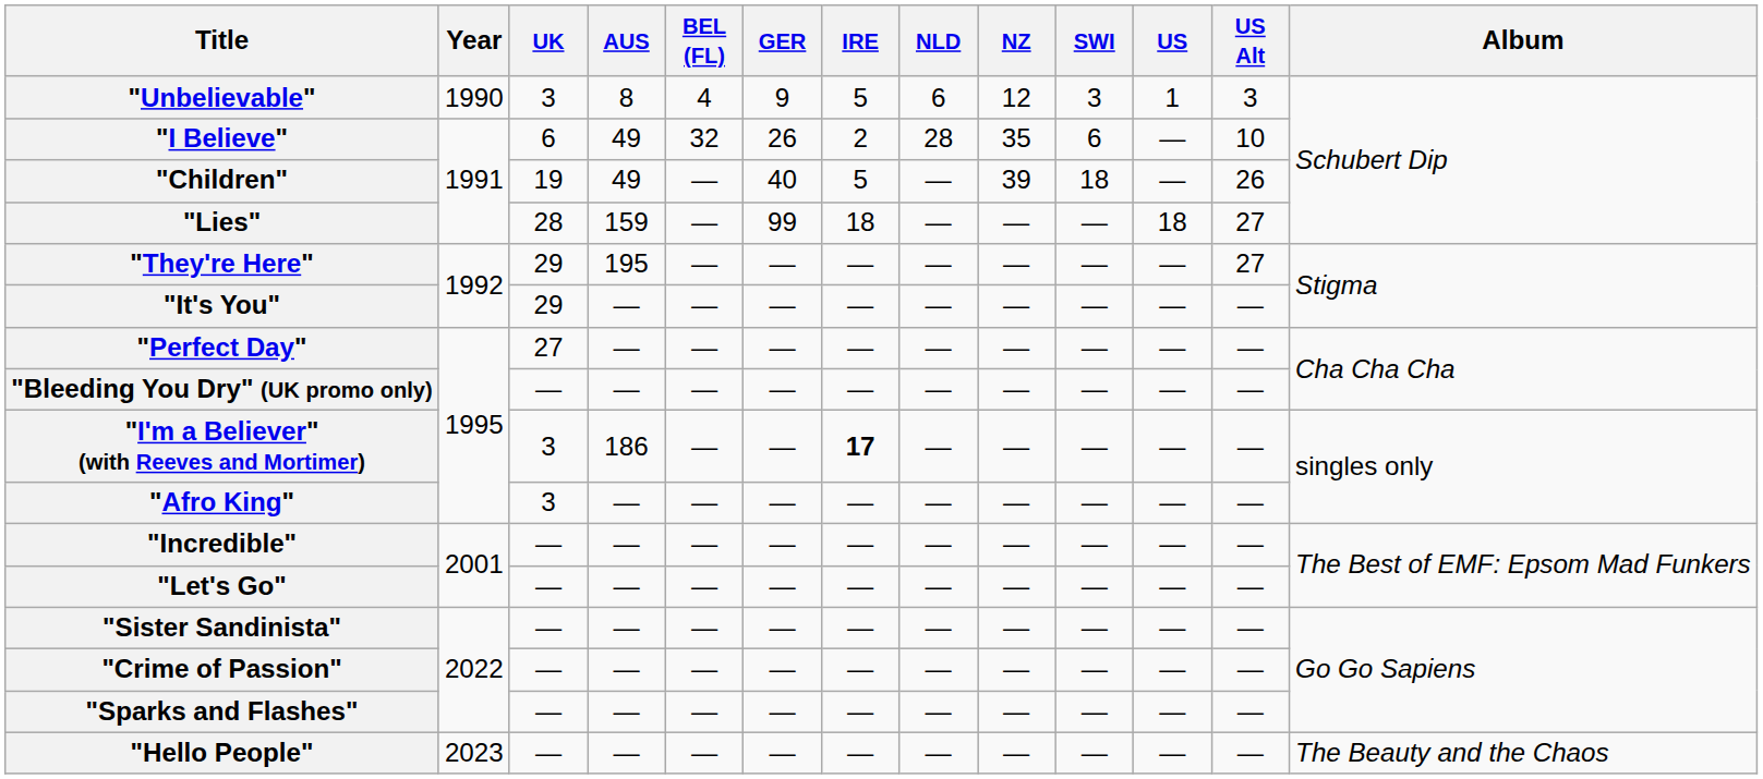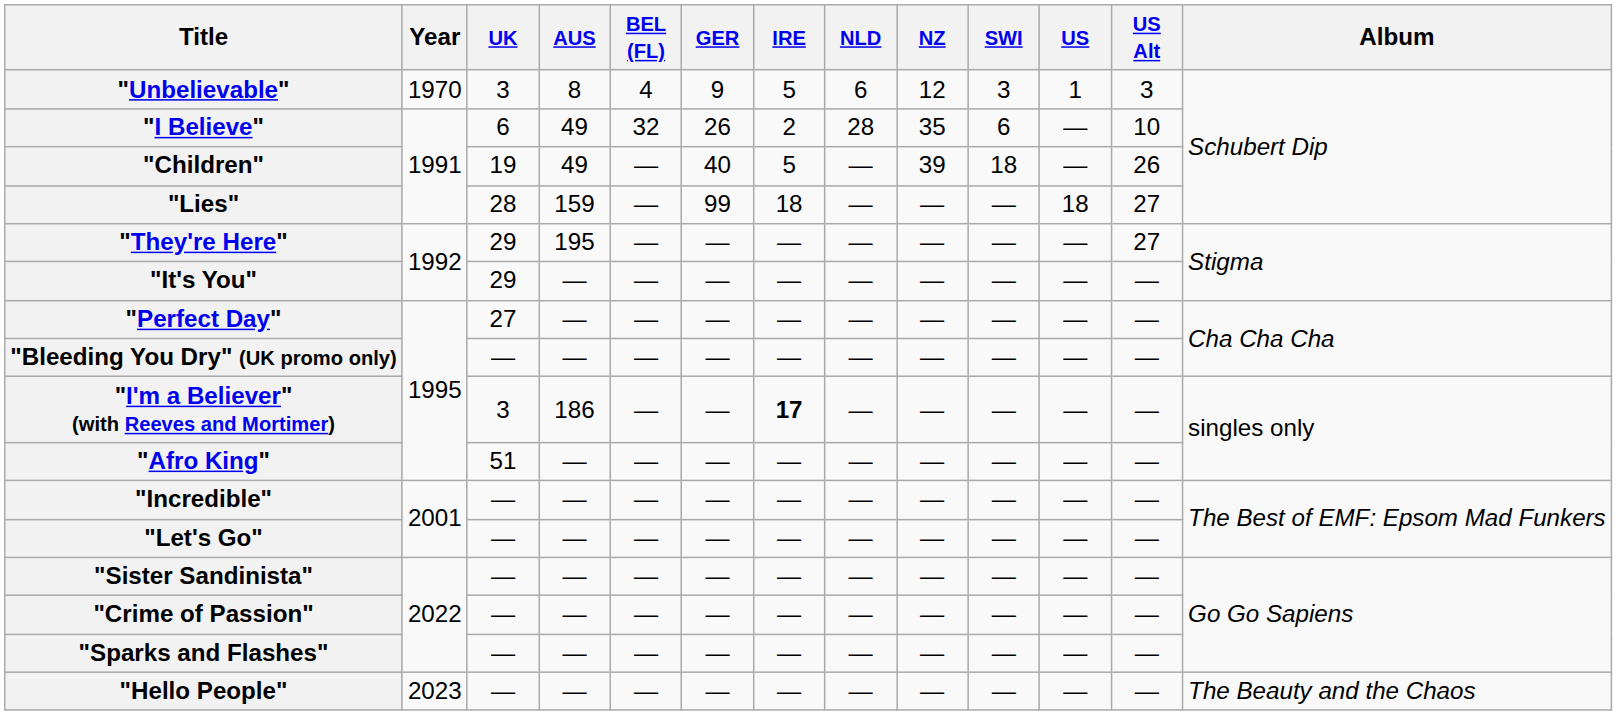"Unbelievable" | Year: 1990 -> 1970
"Afro King" | UK: 3 -> 51
